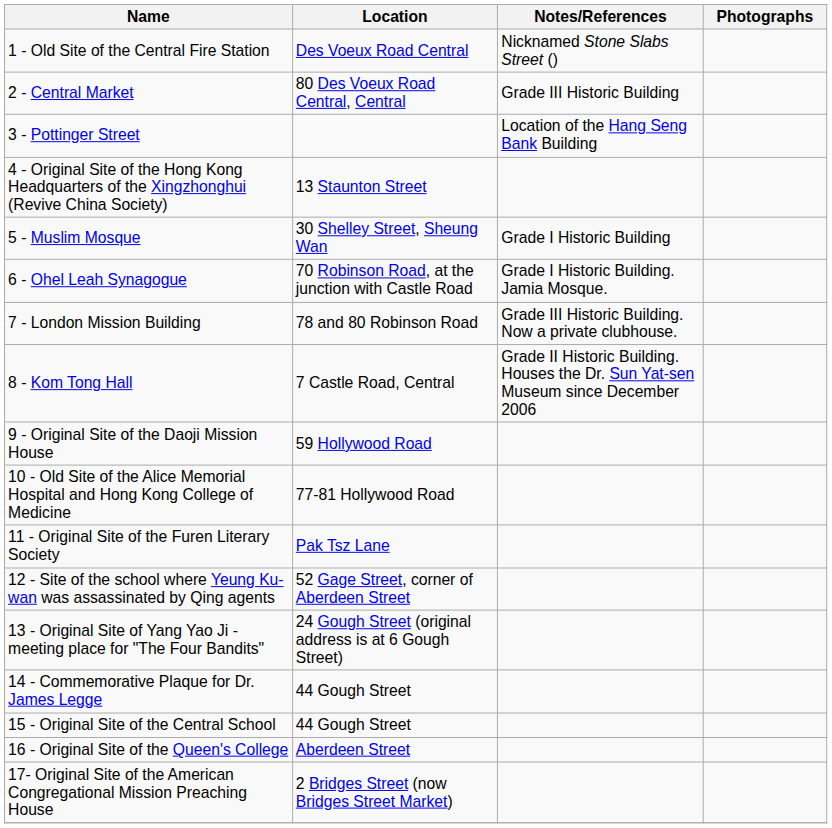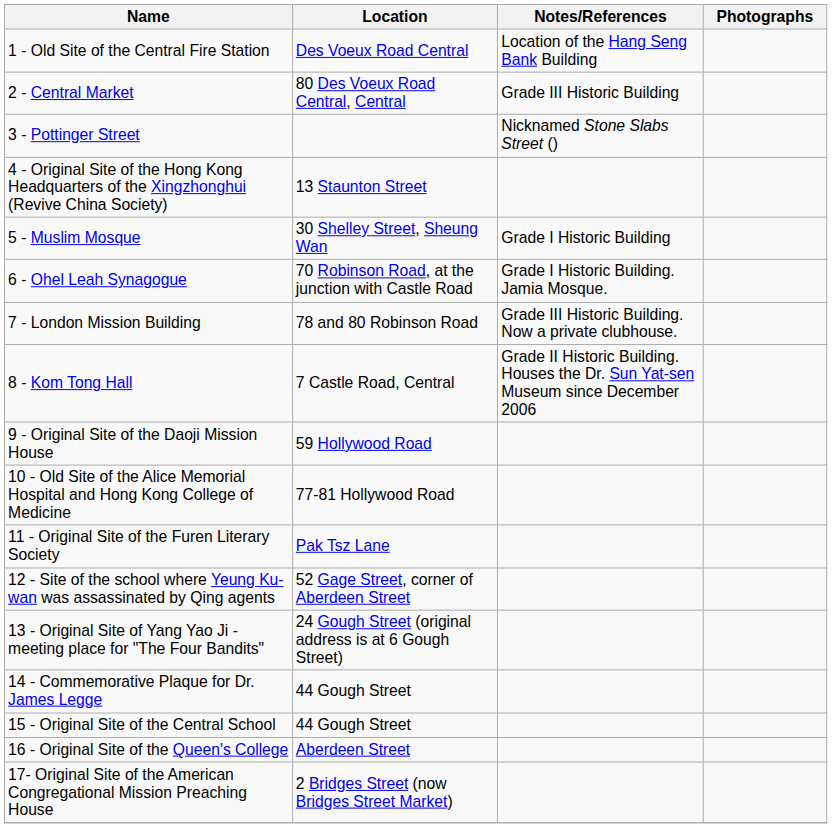1 - Old Site of the Central Fire Station | Notes/References: Nicknamed Stone Slabs Street () -> Location of the Hang Seng Bank Building
3 - Pottinger Street | Notes/References: Location of the Hang Seng Bank Building -> Nicknamed Stone Slabs Street ()
